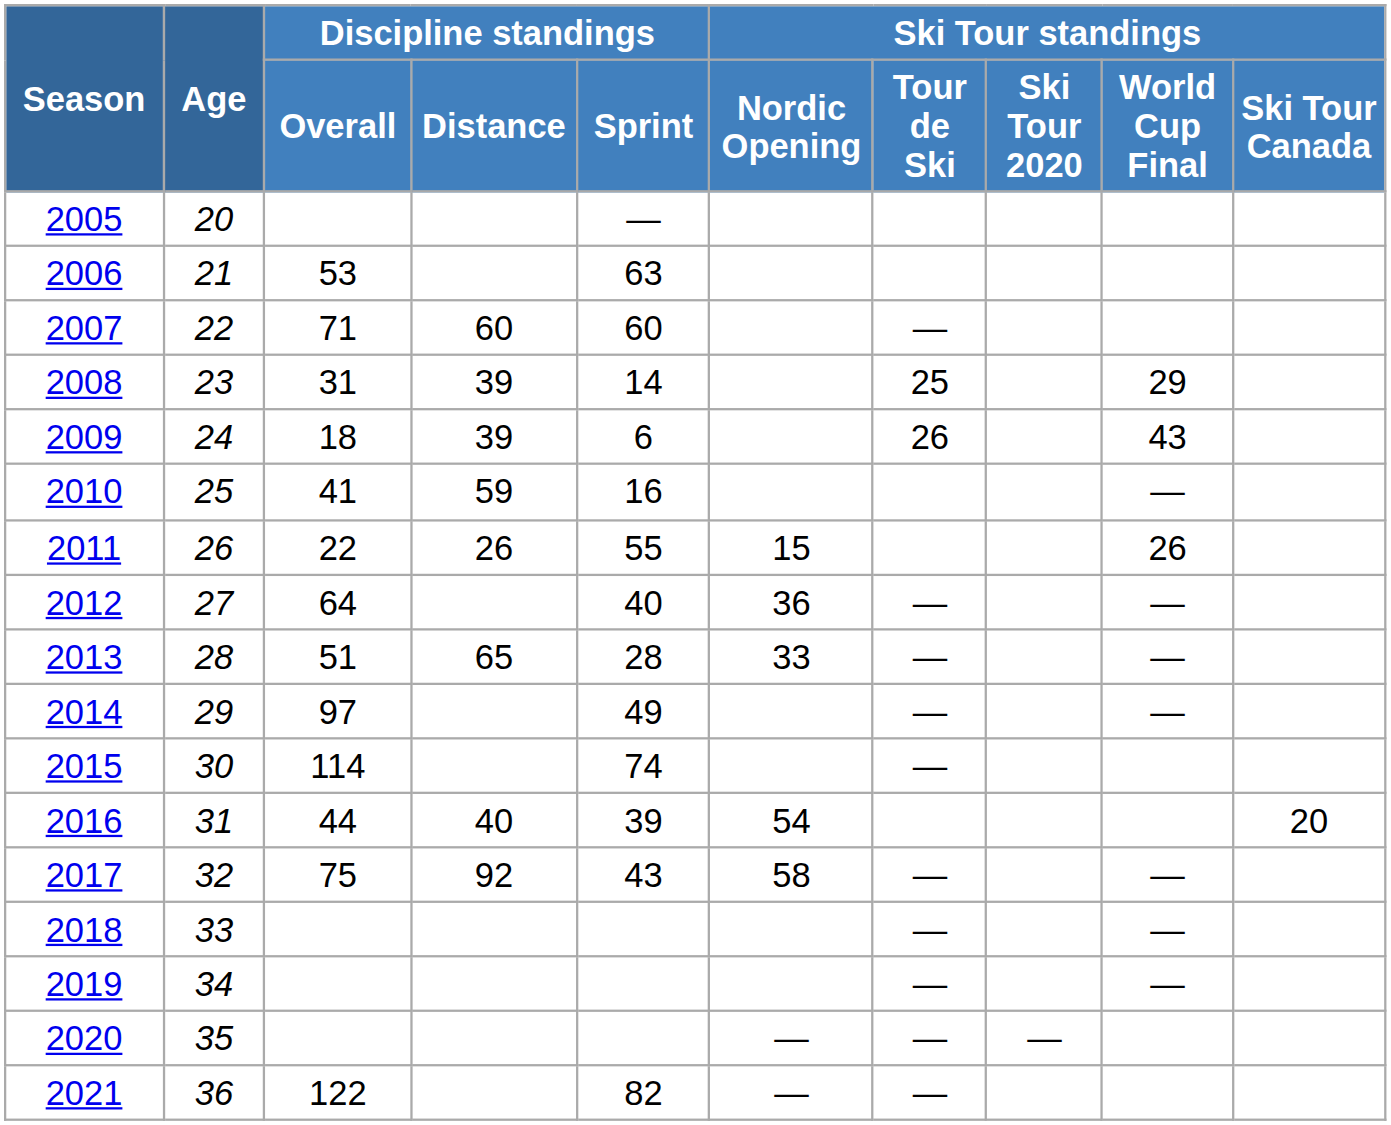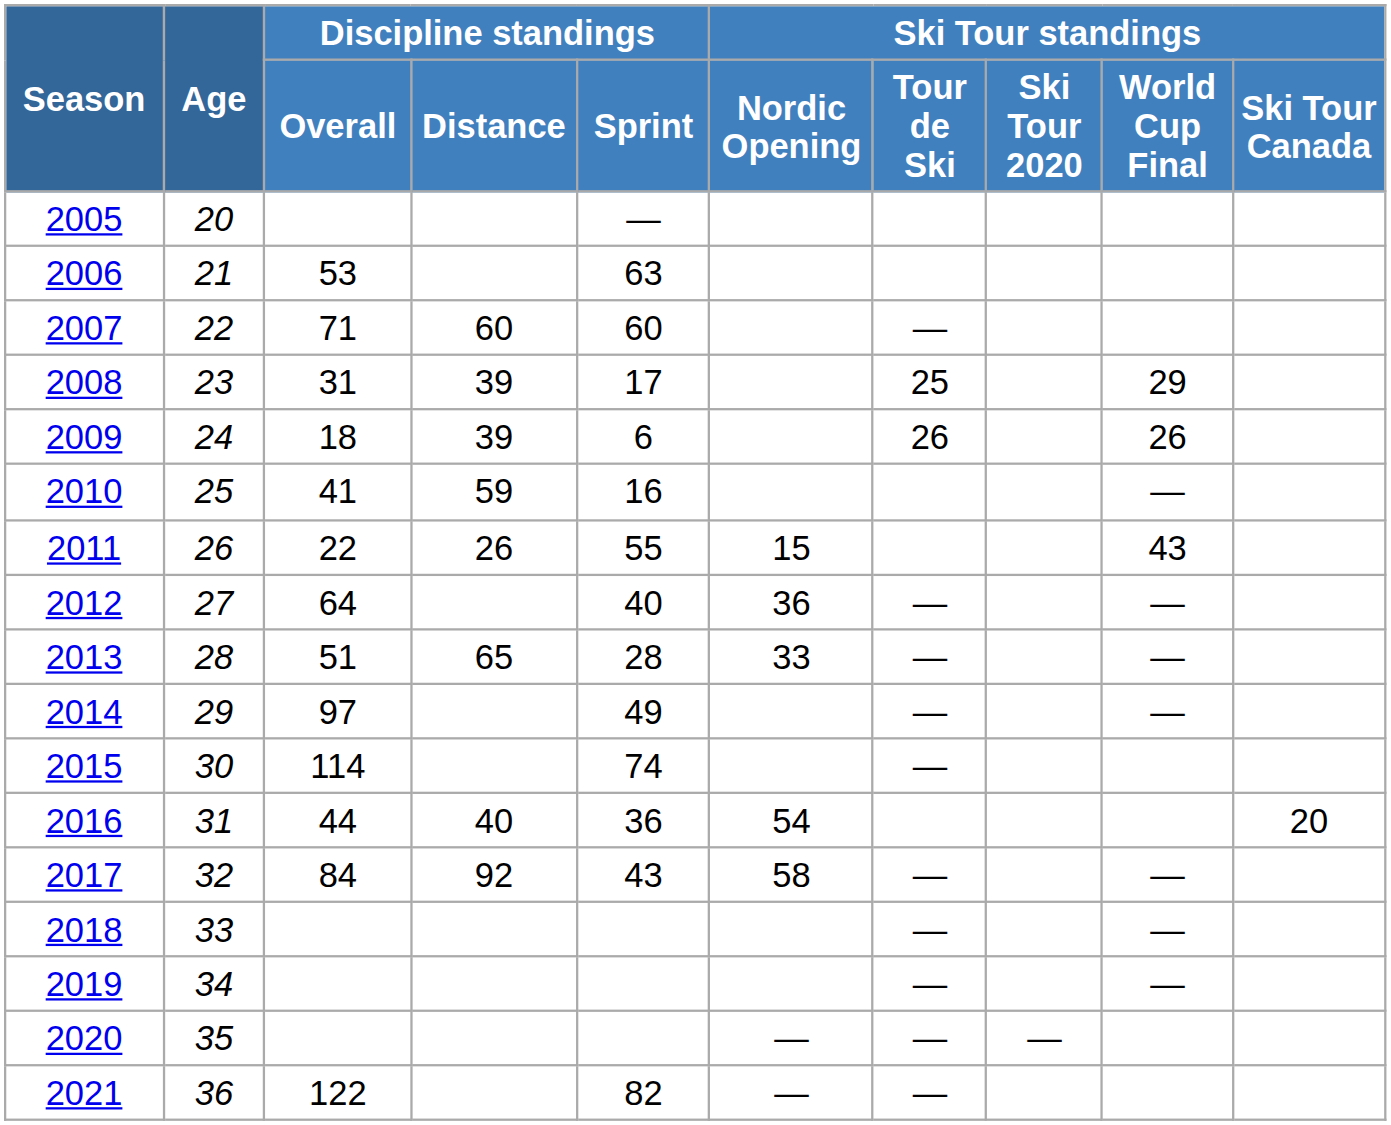2008 | Discipline standings / Sprint: 14 -> 17
2009 | Ski Tour standings / World Cup Final: 43 -> 26
2011 | Ski Tour standings / World Cup Final: 26 -> 43
2016 | Discipline standings / Sprint: 39 -> 36
2017 | Discipline standings / Overall: 75 -> 84
